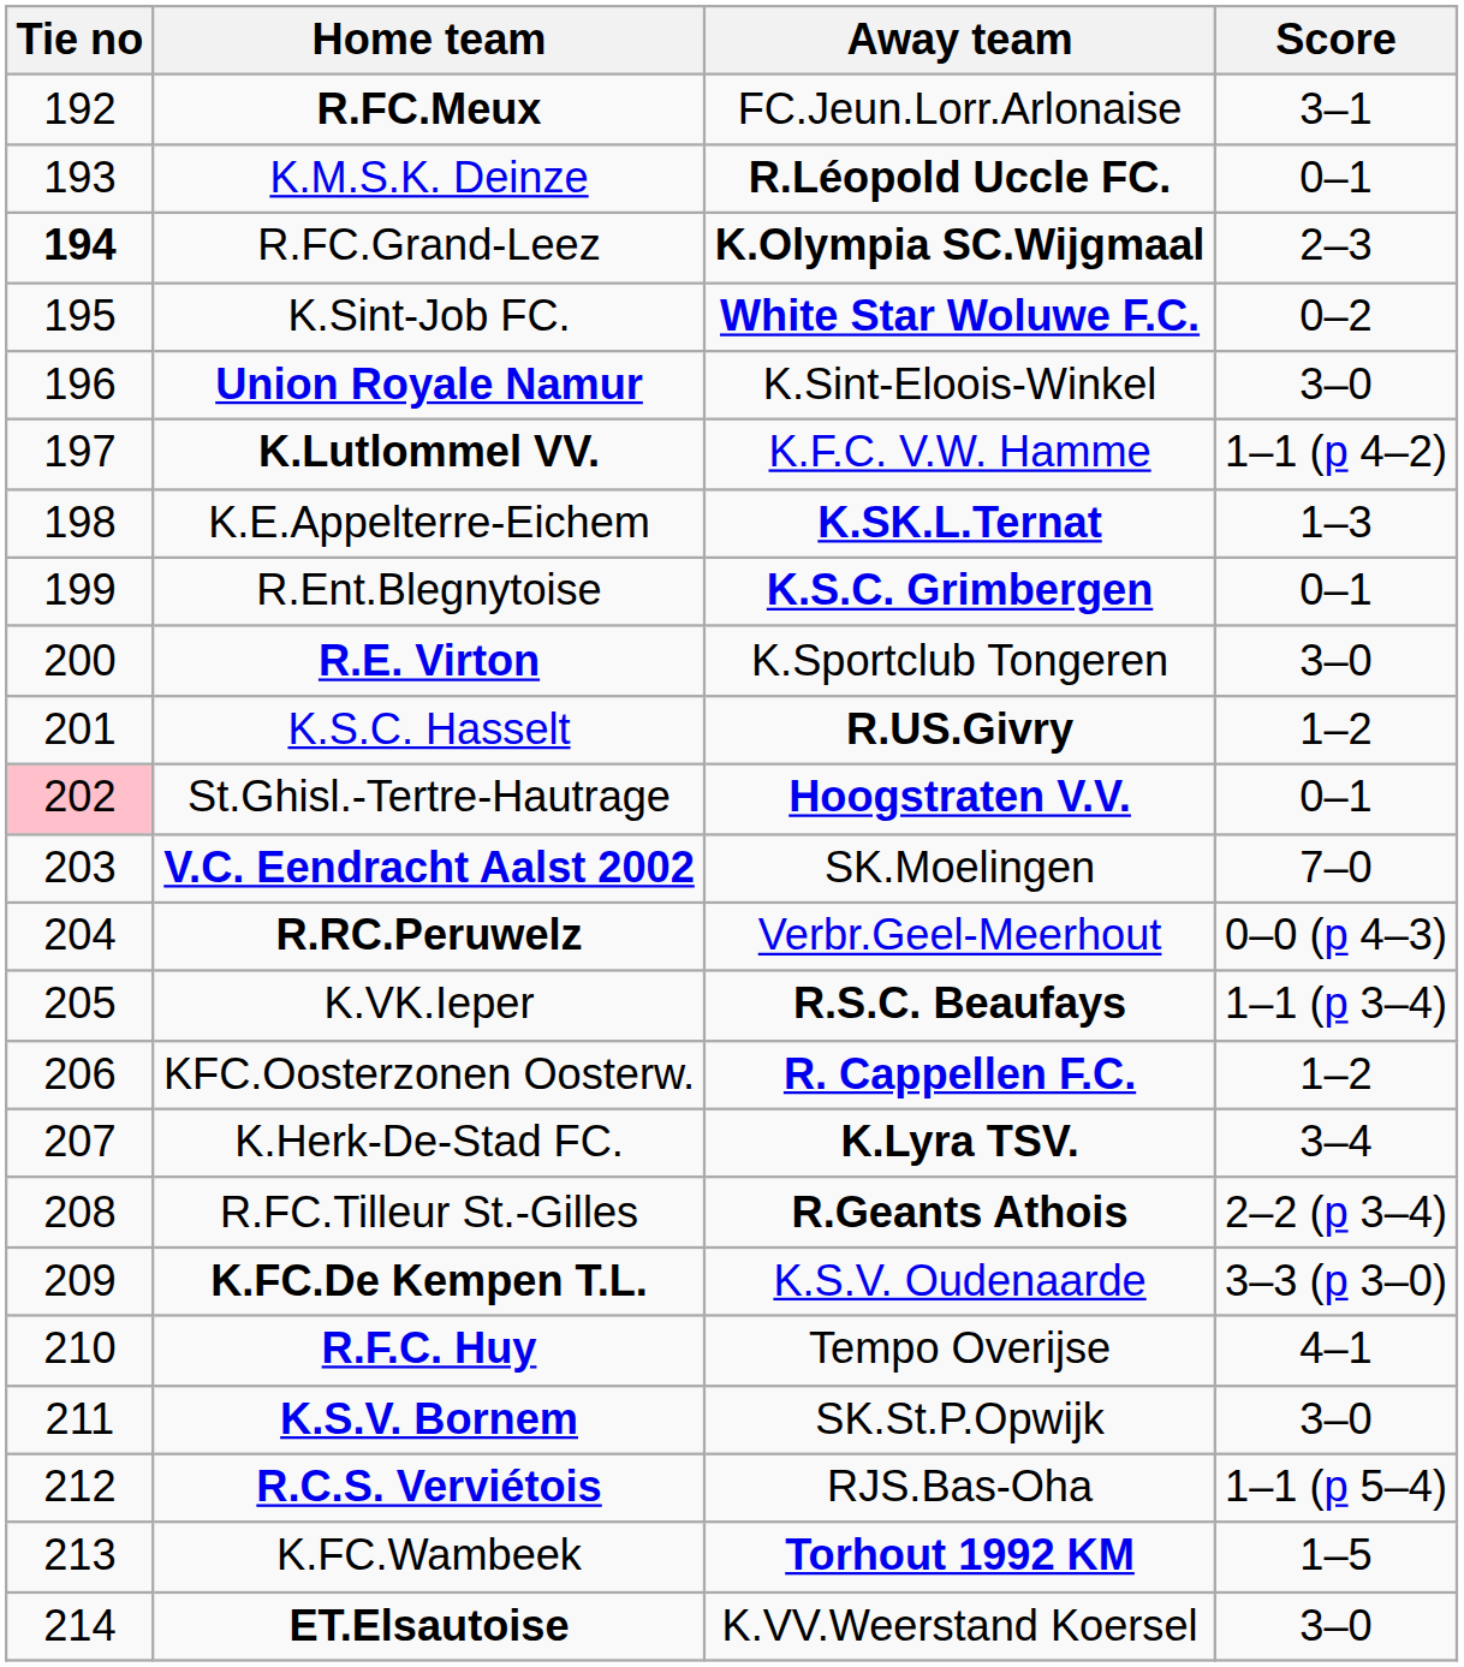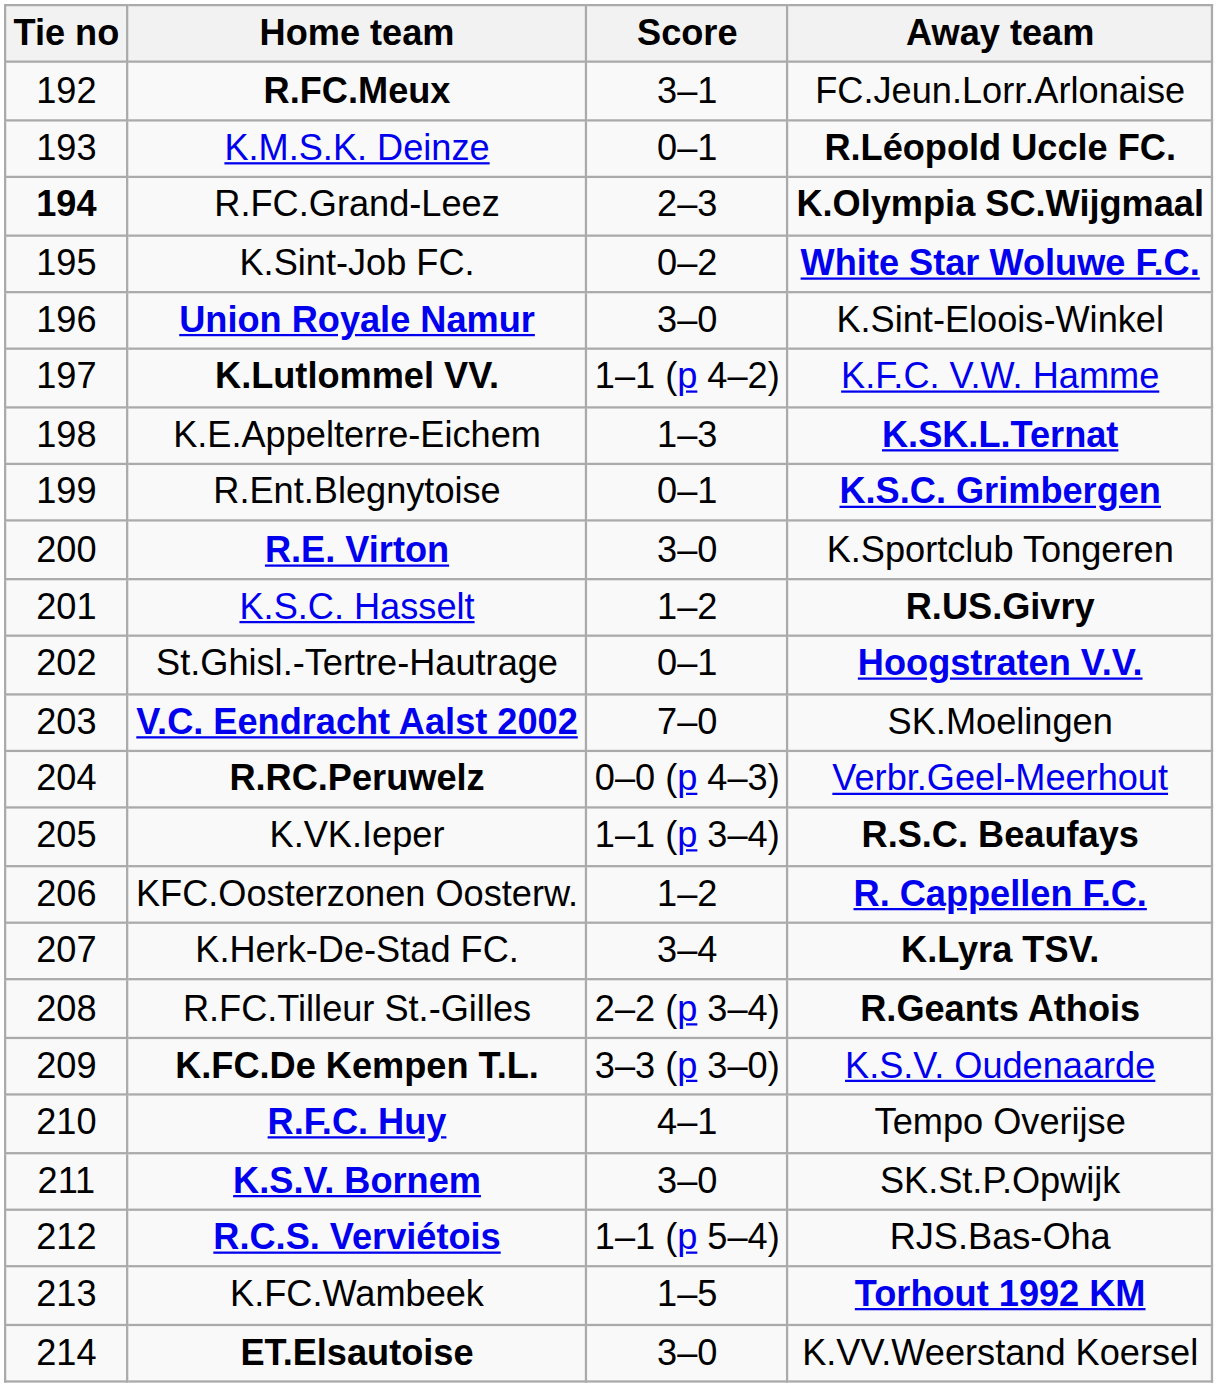columns swapped: Score <-> Away team
St.Ghisl.-Tertre-Hautrage | Tie no: pink background -> no background
